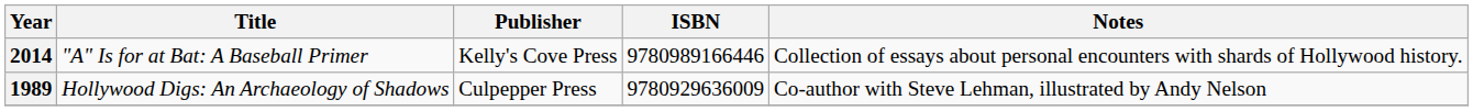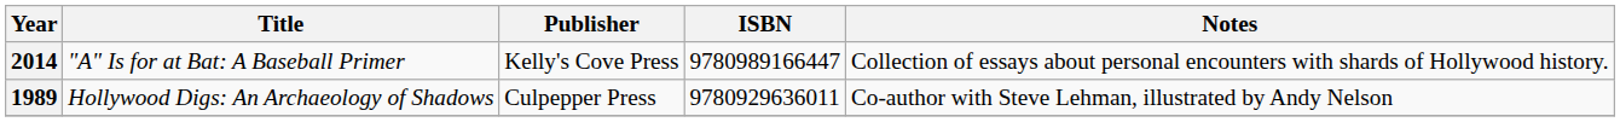2014 | ISBN: 9780989166446 -> 9780989166447
1989 | ISBN: 9780929636009 -> 9780929636011
